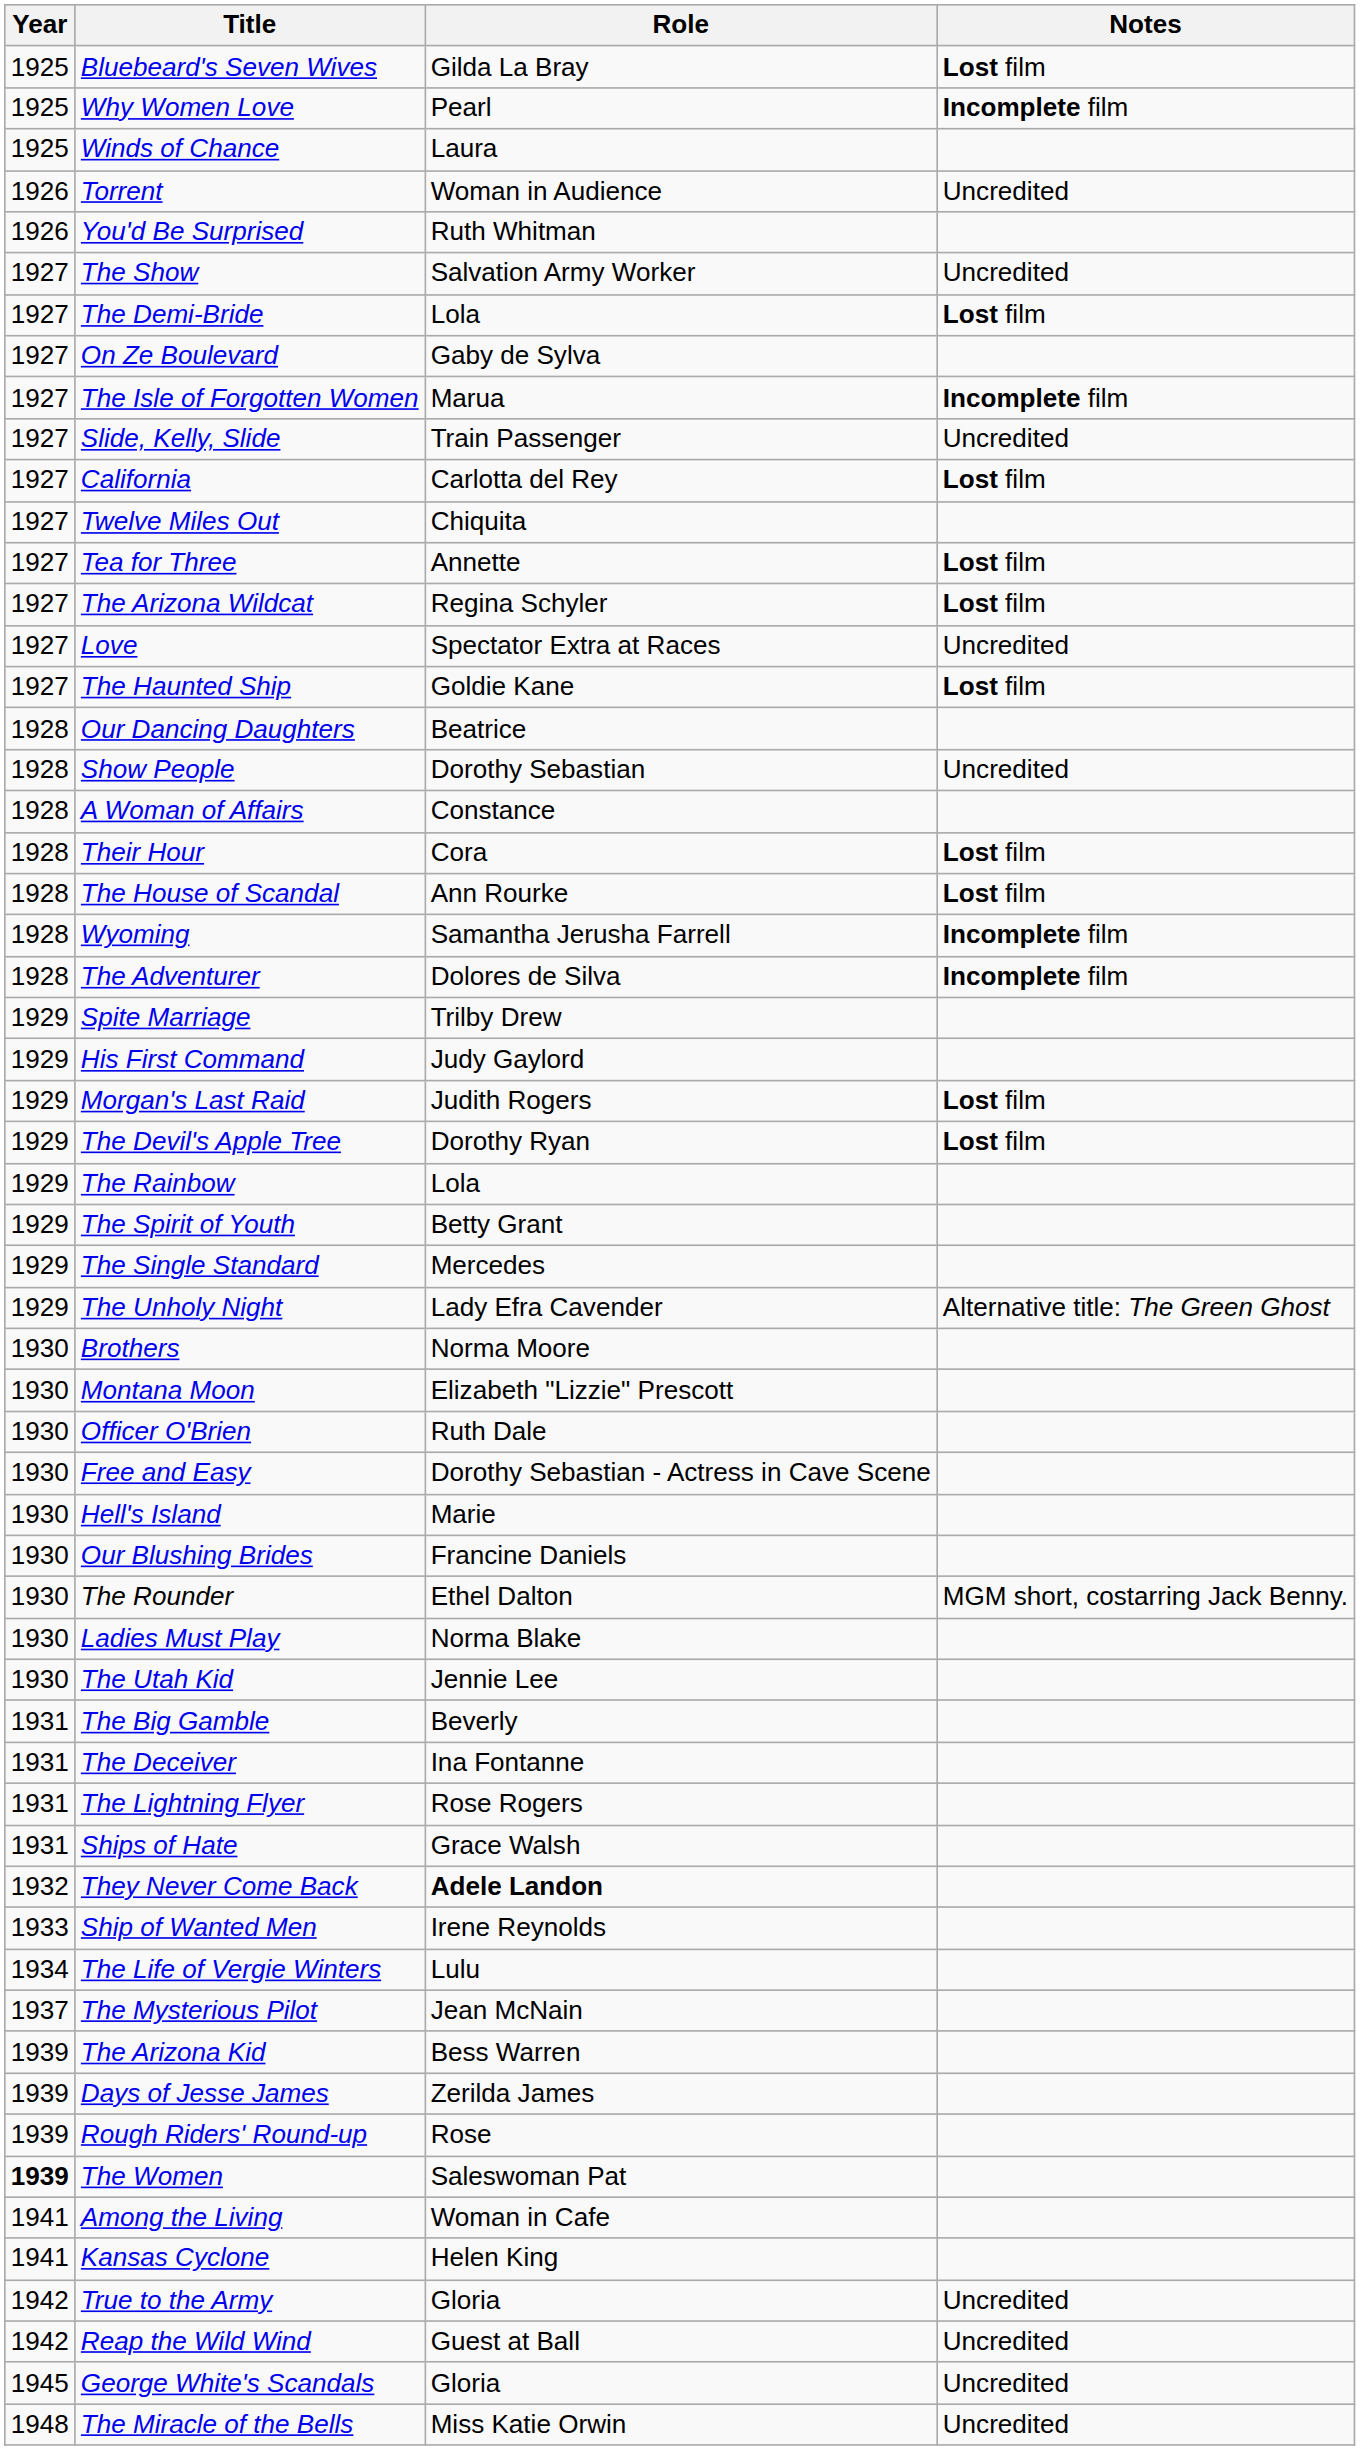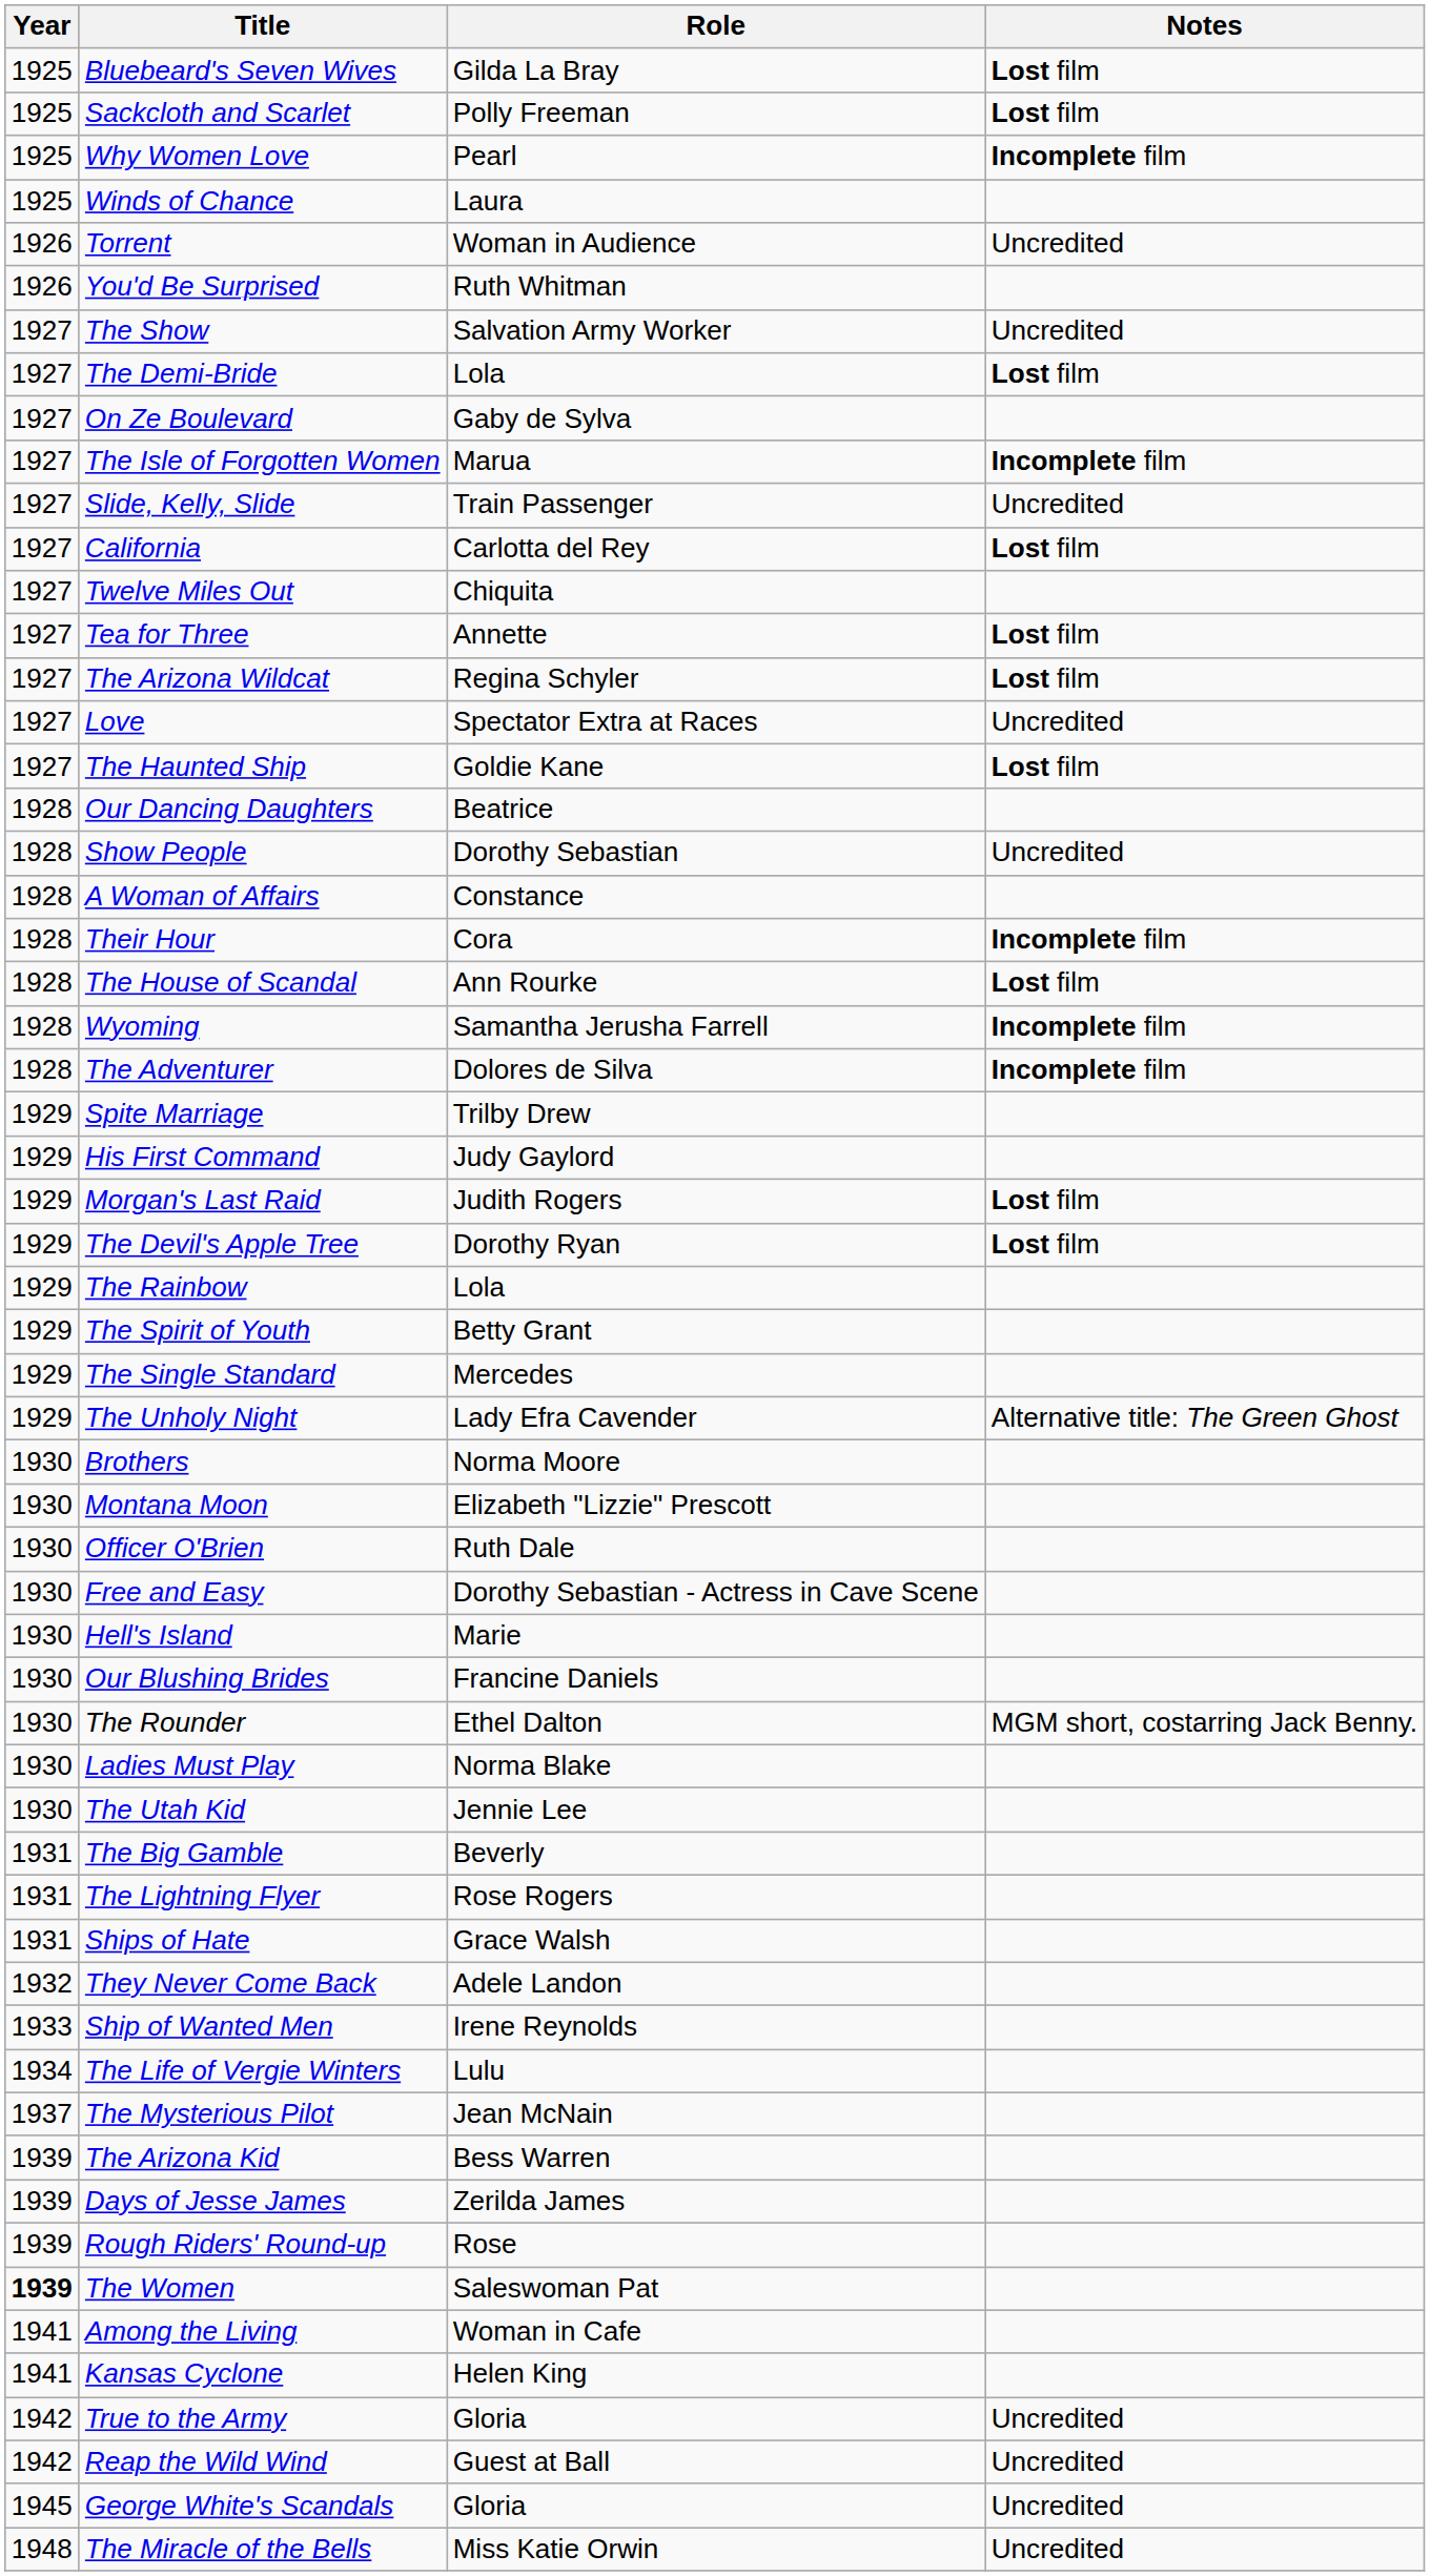+ row: 1925 | Sackcloth and Scarlet | Polly Freeman | Lost film
Their Hour | Notes: Lost film -> Incomplete film
- row: 1931 | The Deceiver | Ina Fontanne
They Never Come Back | Role: bold -> normal
